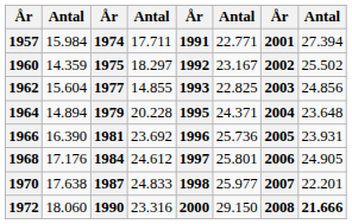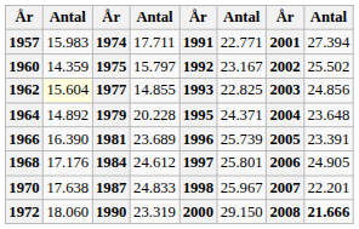1957 | column 2: 15.984 -> 15.983
1960 | column 4: 18.297 -> 15.797
1962 | column 2: no background -> lightyellow background
1964 | column 2: 14.894 -> 14.892
1966 | column 4: 23.692 -> 23.689
1966 | column 6: 25.736 -> 25.739
1966 | column 8: 23.931 -> 23.391
1970 | column 6: 25.977 -> 25.967
1972 | column 4: 23.316 -> 23.319
